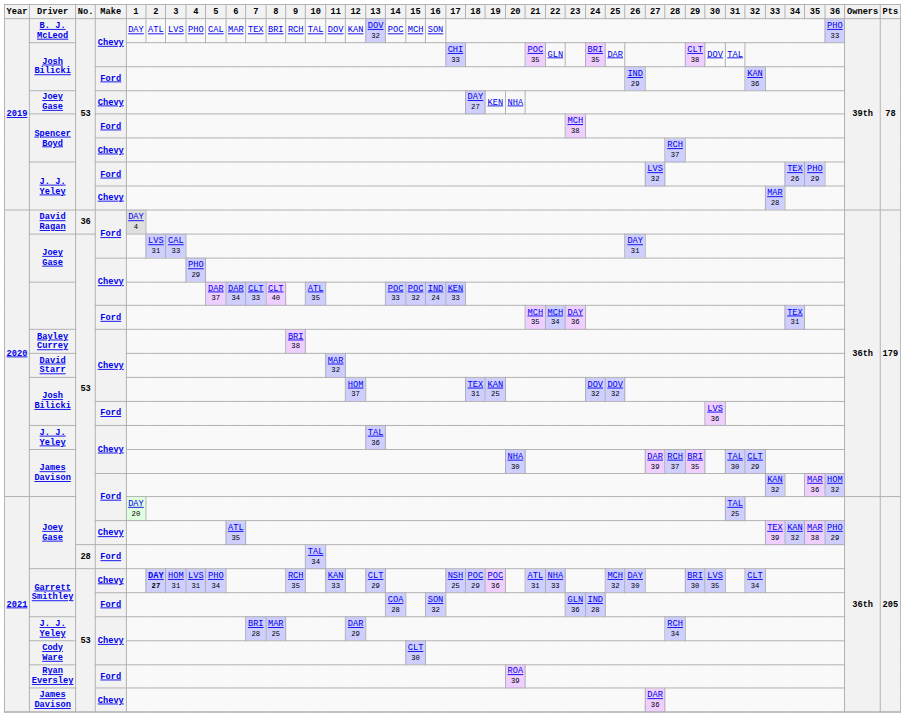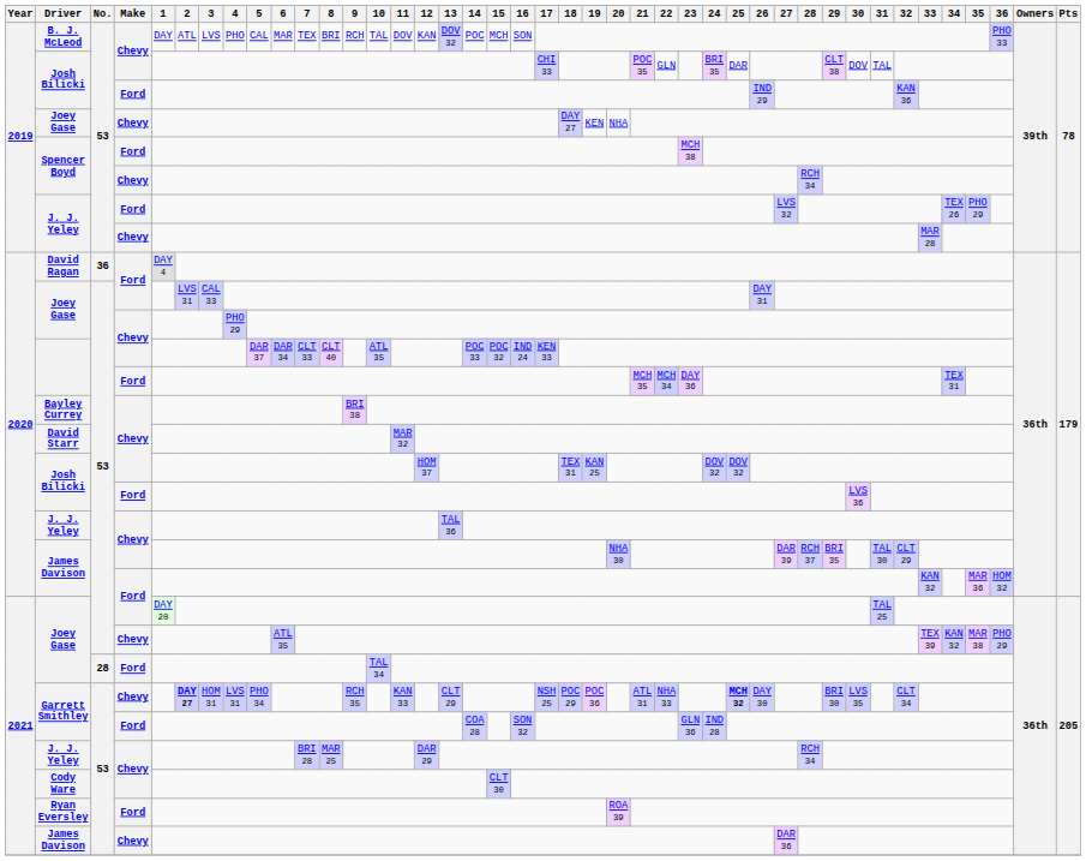Spencer Boyd / Chevy | 28: RCH 37 -> RCH 34
Garrett Smithley / Chevy | 25: normal -> bold
